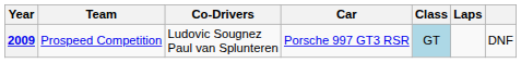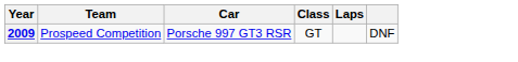- column: Co-Drivers | Ludovic Sougnez Paul van Splunteren
2009 | Class: lightblue background -> no background
